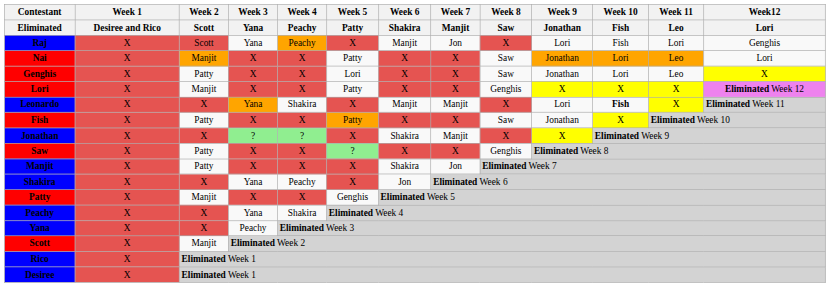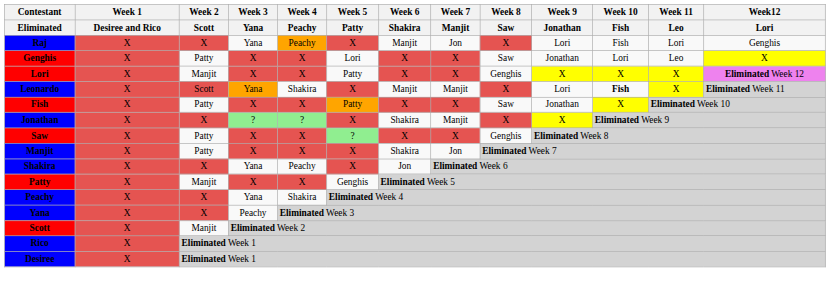Raj | Week 2 / Scott: Scott -> X
- row: Nai | X | Manjit | X | X | Patty | X | X | Saw | Jonathan | Lori | Leo | Lori
Leonardo | Week 2 / Scott: X -> Scott
